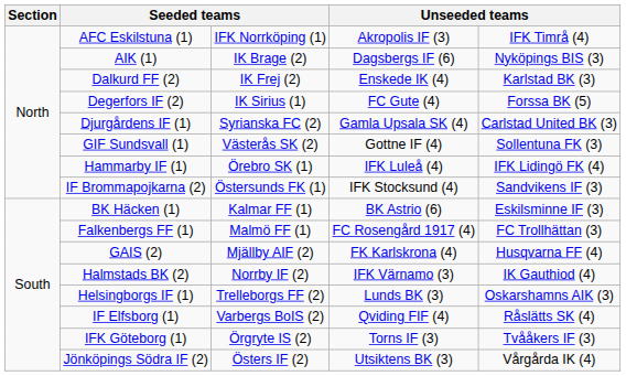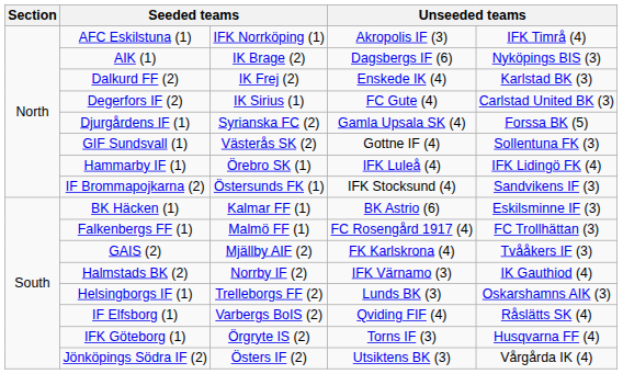Degerfors IF (2) | column 5: Forssa BK (5) -> Carlstad United BK (3)
Djurgårdens IF (1) | column 5: Carlstad United BK (3) -> Forssa BK (5)
GAIS (2) | column 5: Husqvarna FF (4) -> Tvååkers IF (3)
IFK Göteborg (1) | column 5: Tvååkers IF (3) -> Husqvarna FF (4)
